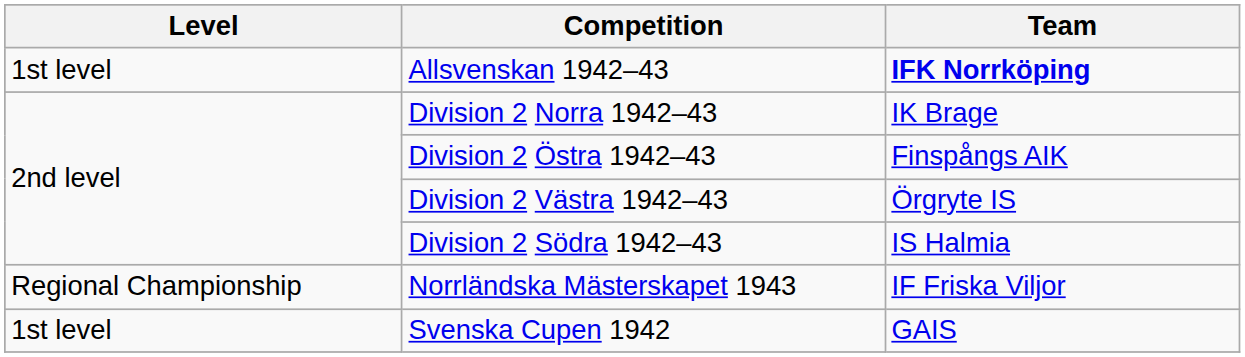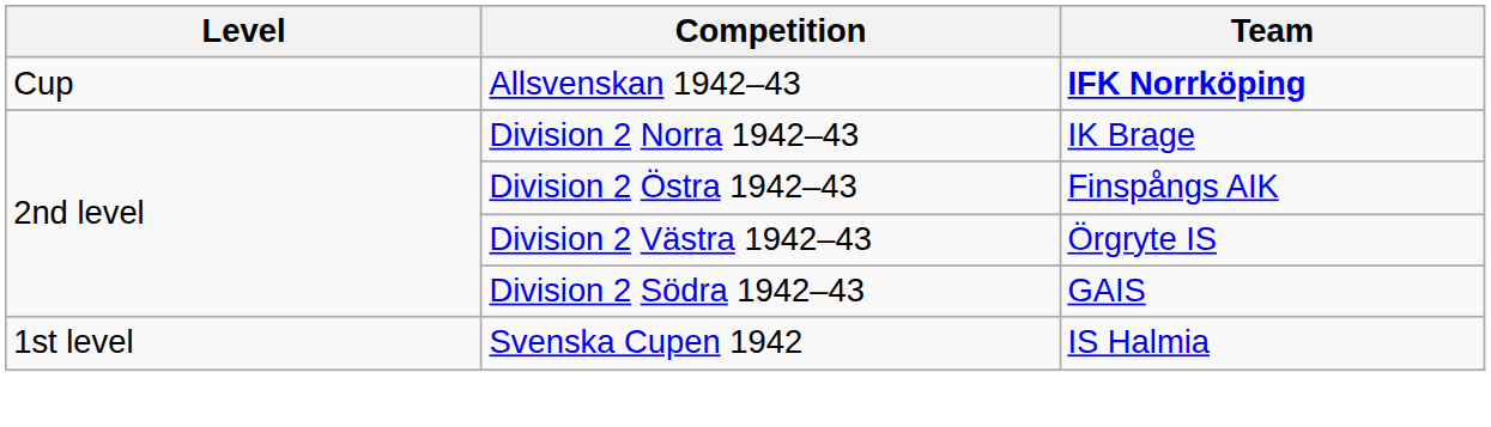Allsvenskan 1942–43 | Level: 1st level -> Cup
Division 2 Södra 1942–43 | Team: IS Halmia -> GAIS
- row: Regional Championship | Norrländska Mästerskapet 1943 | IF Friska Viljor
Svenska Cupen 1942 | Team: GAIS -> IS Halmia
